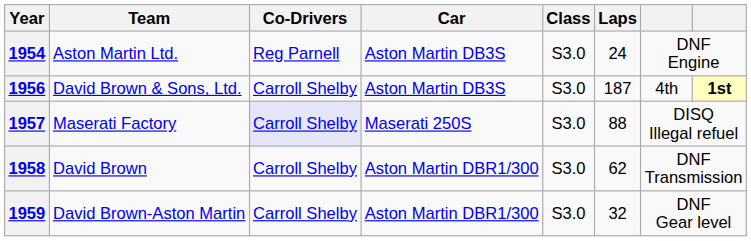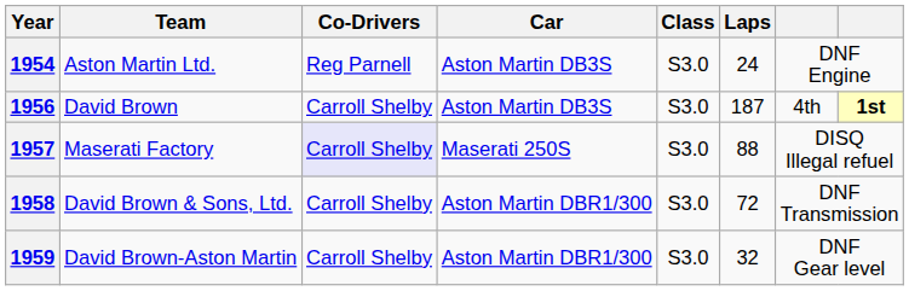1956 | Team: David Brown & Sons, Ltd. -> David Brown
1958 | Team: David Brown -> David Brown & Sons, Ltd.
1958 | Laps: 62 -> 72
